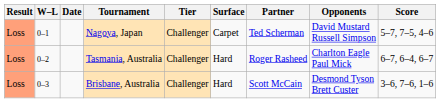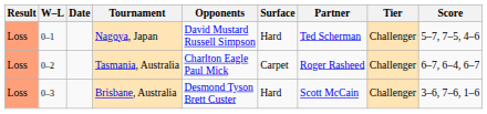columns swapped: Tier <-> Opponents
Nagoya, Japan | Surface: Carpet -> Hard
Tasmania, Australia | Surface: Hard -> Carpet
